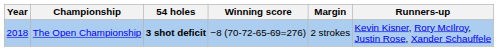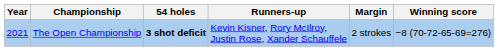columns swapped: Winning score <-> Runners-up
The Open Championship | Year: 2018 -> 2021
